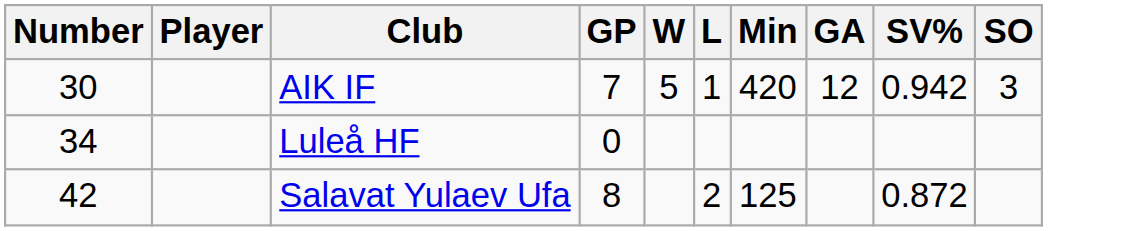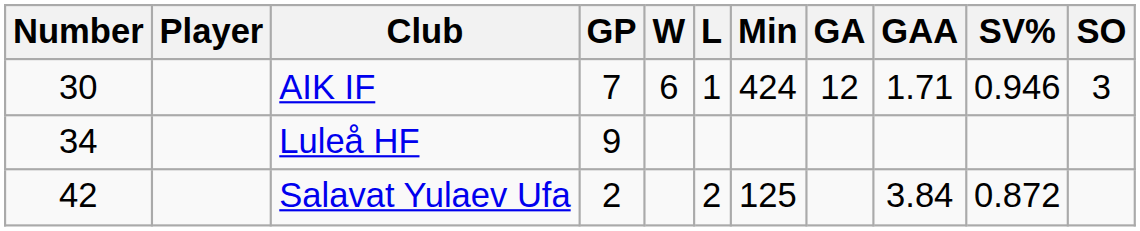+ column: GAA | 1.71 | 3.84
AIK IF | W: 5 -> 6
AIK IF | Min: 420 -> 424
AIK IF | SV%: 0.942 -> 0.946
Luleå HF | GP: 0 -> 9
Salavat Yulaev Ufa | GP: 8 -> 2
